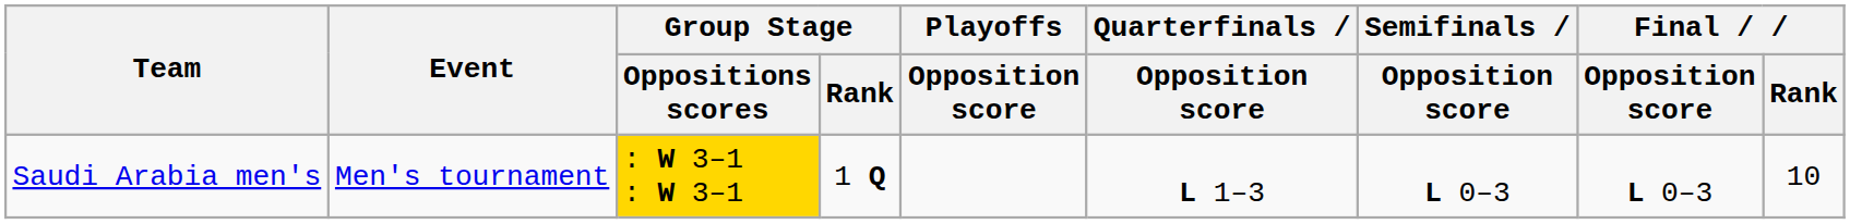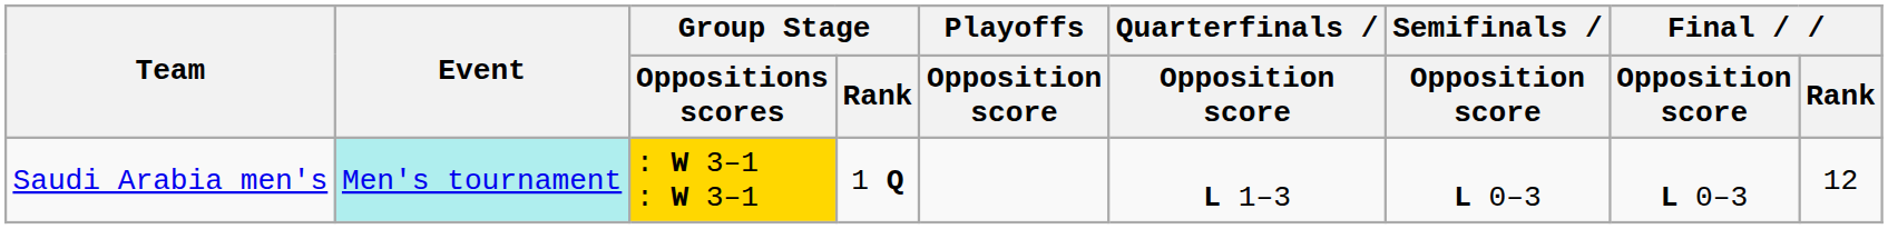Saudi Arabia men's | Event: no background -> paleturquoise background
Saudi Arabia men's | Final / Rank: 10 -> 12
